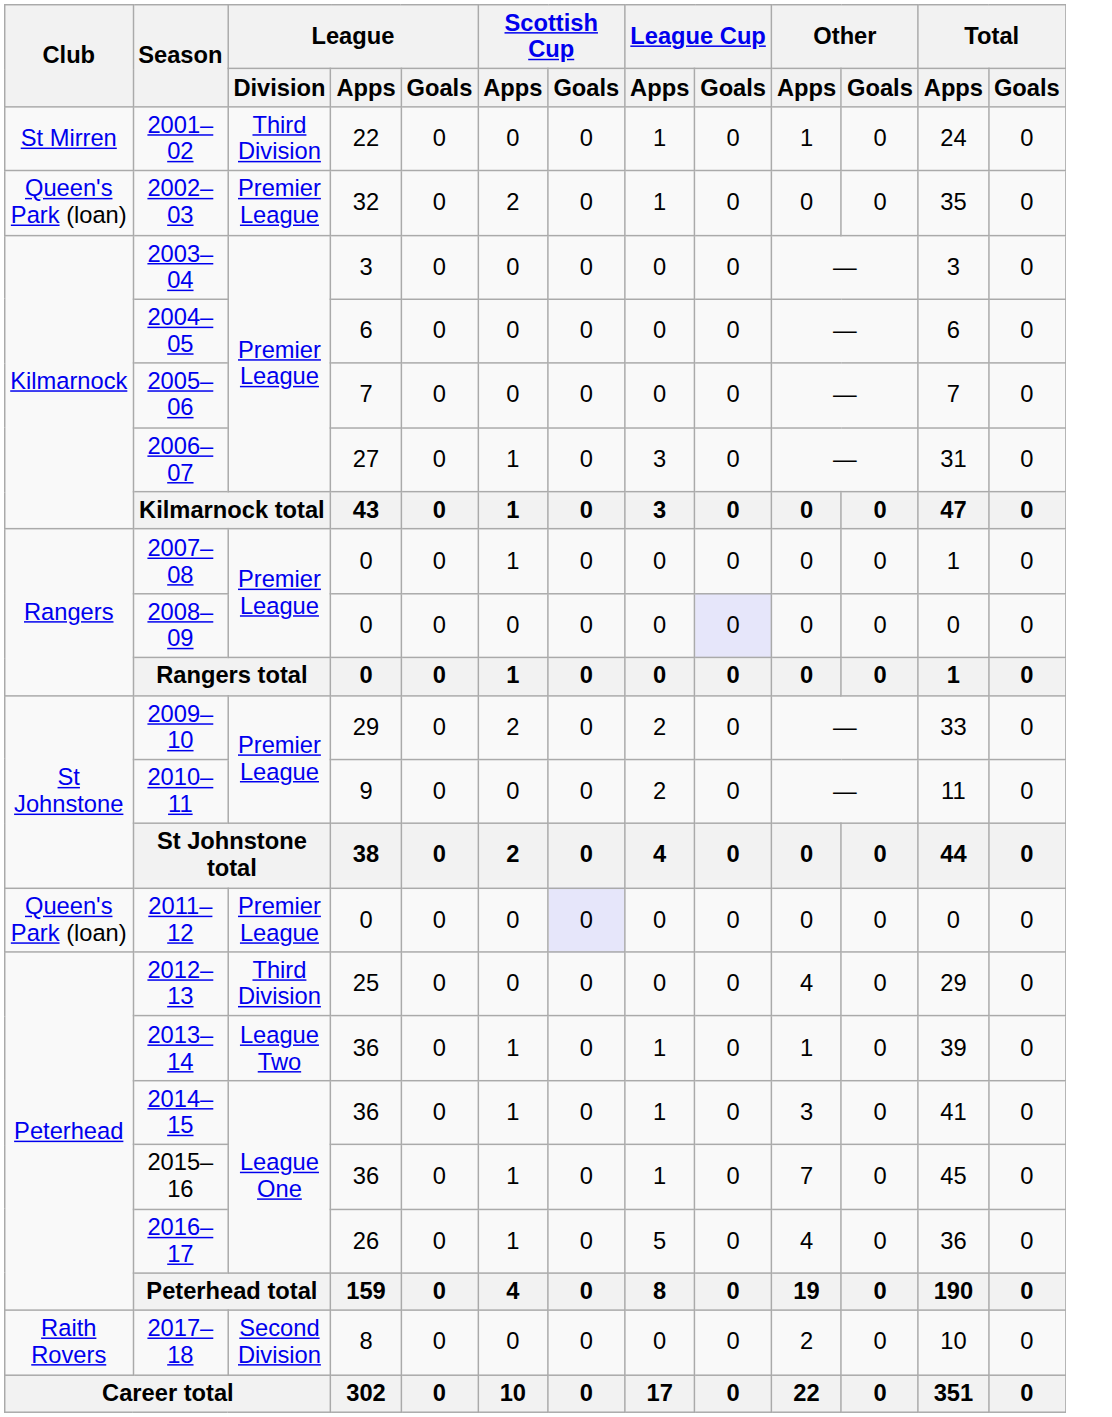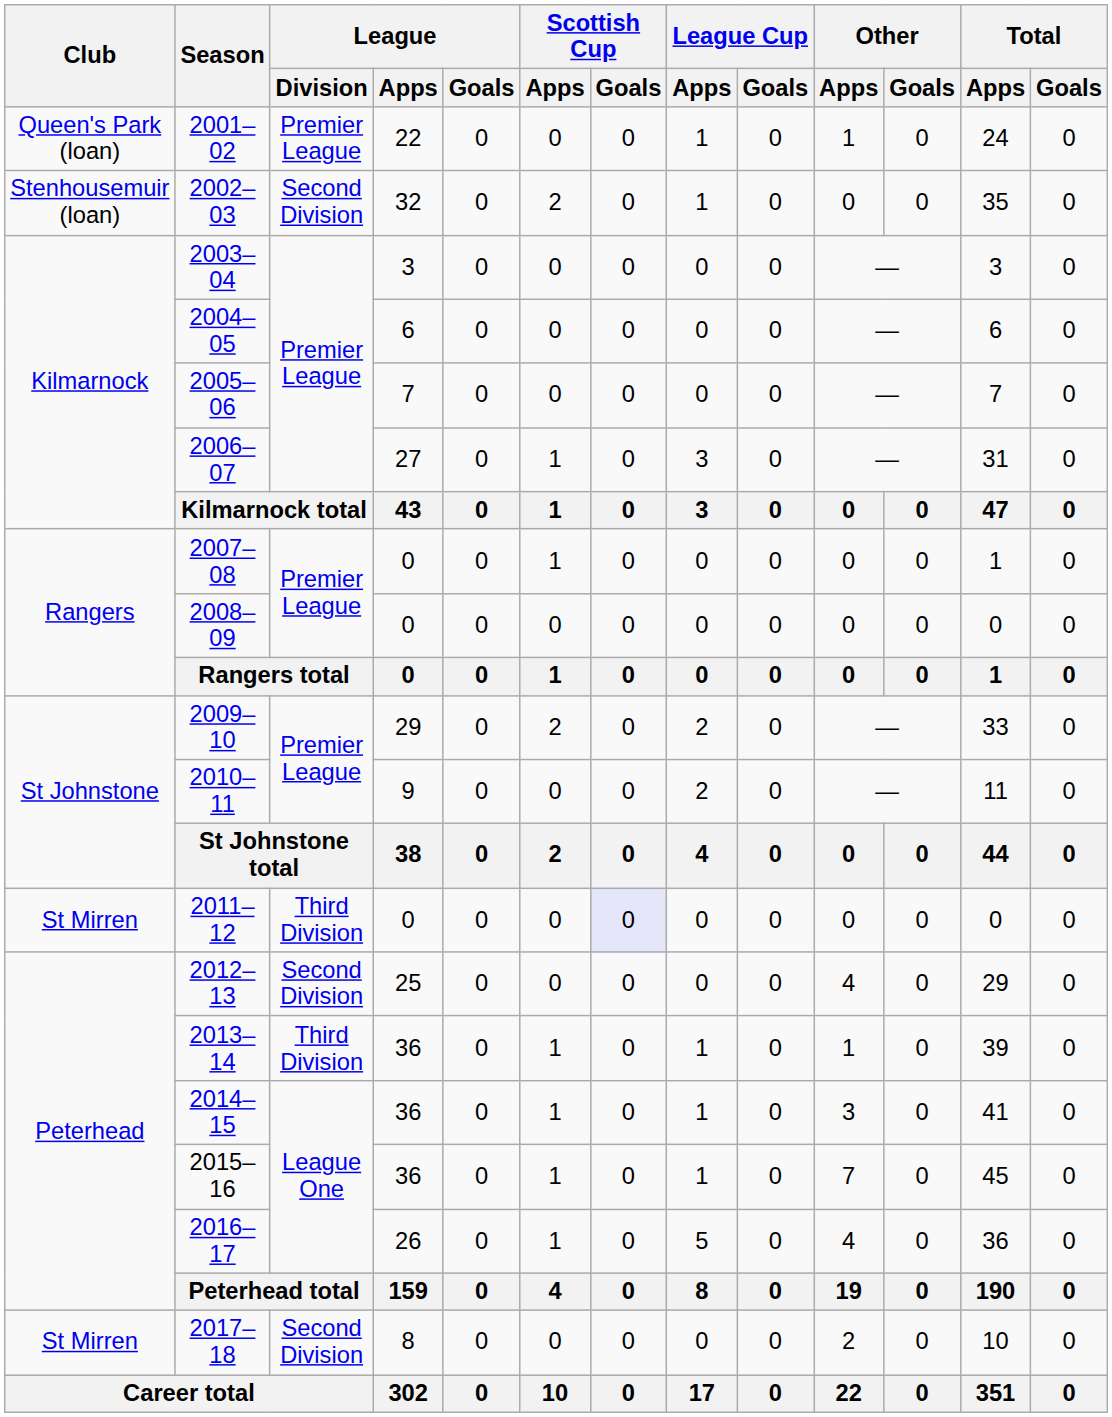2001–02 | Club: St Mirren -> Queen's Park (loan)
2001–02 | League / Division: Third Division -> Premier League
2002–03 | Club: Queen's Park (loan) -> Stenhousemuir (loan)
2002–03 | League / Division: Premier League -> Second Division
2008–09 | League Cup / Goals: lavender background -> no background
2011–12 | Club: Queen's Park (loan) -> St Mirren
2011–12 | League / Division: Premier League -> Third Division
2012–13 | League / Division: Third Division -> Second Division
2013–14 | League / Division: League Two -> Third Division
2017–18 | Club: Raith Rovers -> St Mirren
